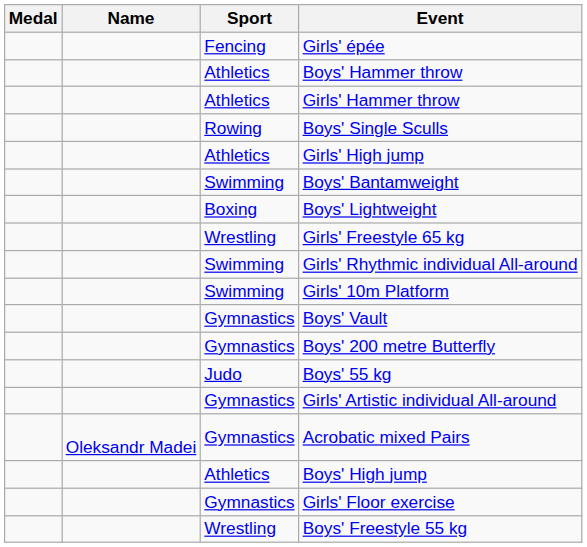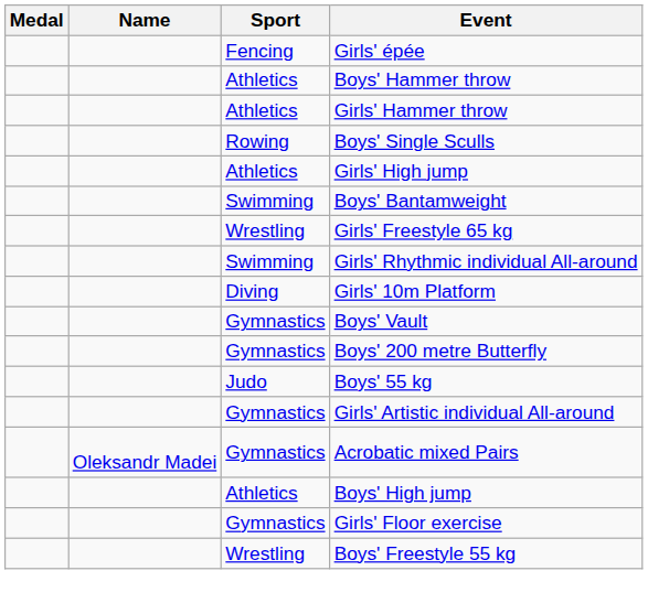- row: Boxing | Boys' Lightweight
Girls' 10m Platform | Sport: Swimming -> Diving
